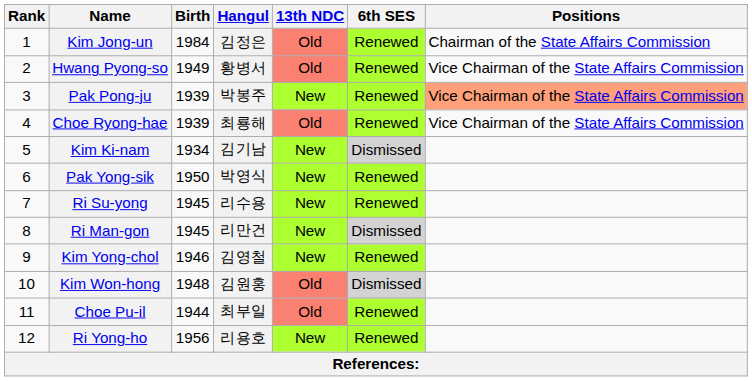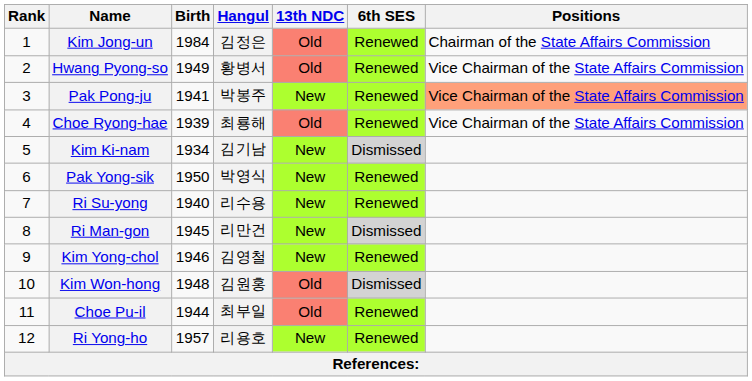Pak Pong-ju | Birth: 1939 -> 1941
Ri Su-yong | Birth: 1945 -> 1940
Ri Yong-ho | Birth: 1956 -> 1957
